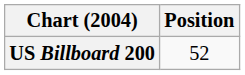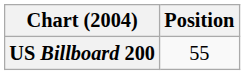US Billboard 200 | Position: 52 -> 55
